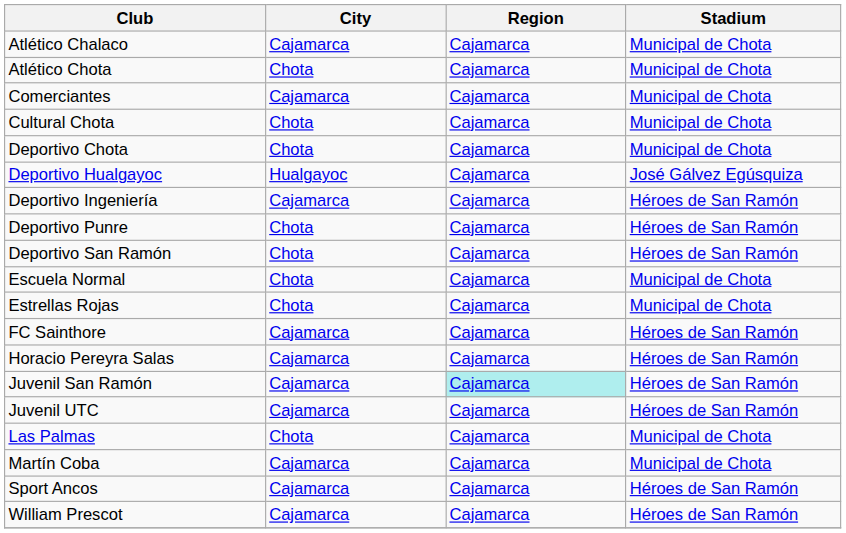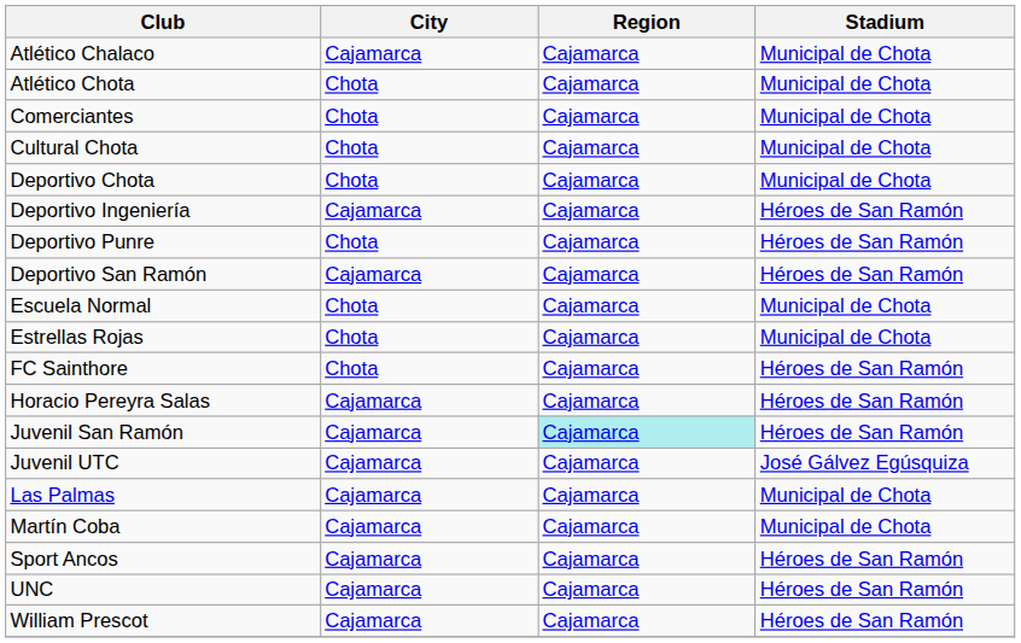Comerciantes | City: Cajamarca -> Chota
- row: Deportivo Hualgayoc | Hualgayoc | Cajamarca | José Gálvez Egúsquiza
Deportivo San Ramón | City: Chota -> Cajamarca
FC Sainthore | City: Cajamarca -> Chota
Juvenil UTC | Stadium: Héroes de San Ramón -> José Gálvez Egúsquiza
Las Palmas | City: Chota -> Cajamarca
+ row: UNC | Cajamarca | Cajamarca | Héroes de San Ramón
